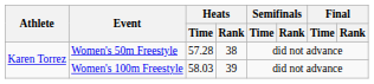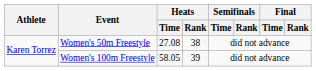Women's 50m Freestyle | Heats / Time: 57.28 -> 27.08
Women's 100m Freestyle | Heats / Time: 58.03 -> 58.05
